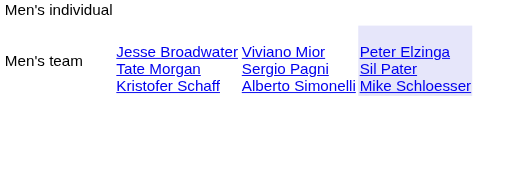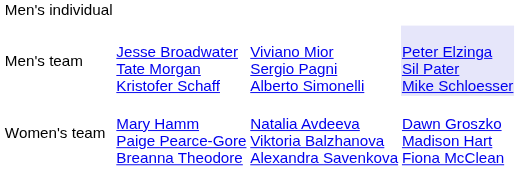+ row: Women's team | Mary Hamm Paige Pearce-Gore Breanna Theodore | Natalia Avdeeva Viktoria Balzhanova Alexandra Savenkova | Dawn Groszko Madison Hart Fiona McClean
